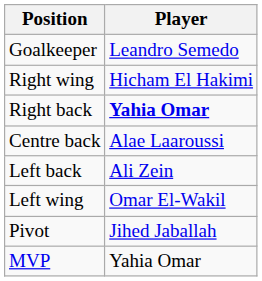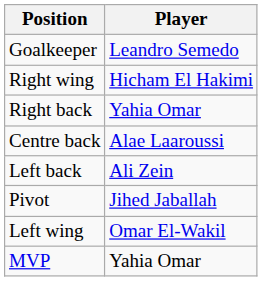Right back | Player: bold -> normal
rows swapped: Left wing <-> Pivot
